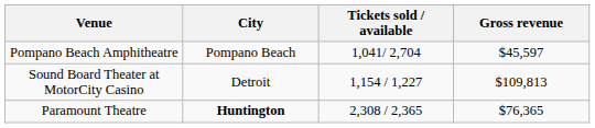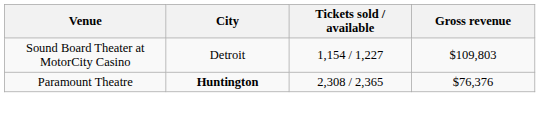- row: Pompano Beach Amphitheatre | Pompano Beach | 1,041/ 2,704 | $45,597
Sound Board Theater at MotorCity Casino | Gross revenue: $109,813 -> $109,803
Paramount Theatre | Gross revenue: $76,365 -> $76,376
